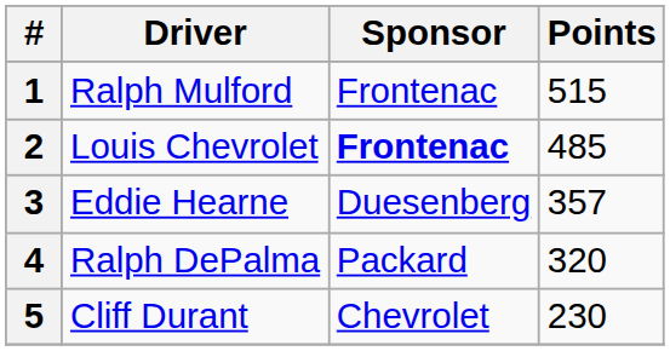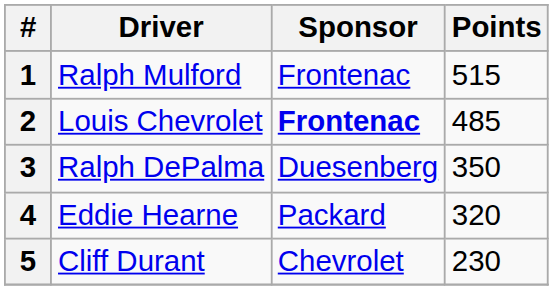3 | Driver: Eddie Hearne -> Ralph DePalma
3 | Points: 357 -> 350
4 | Driver: Ralph DePalma -> Eddie Hearne
